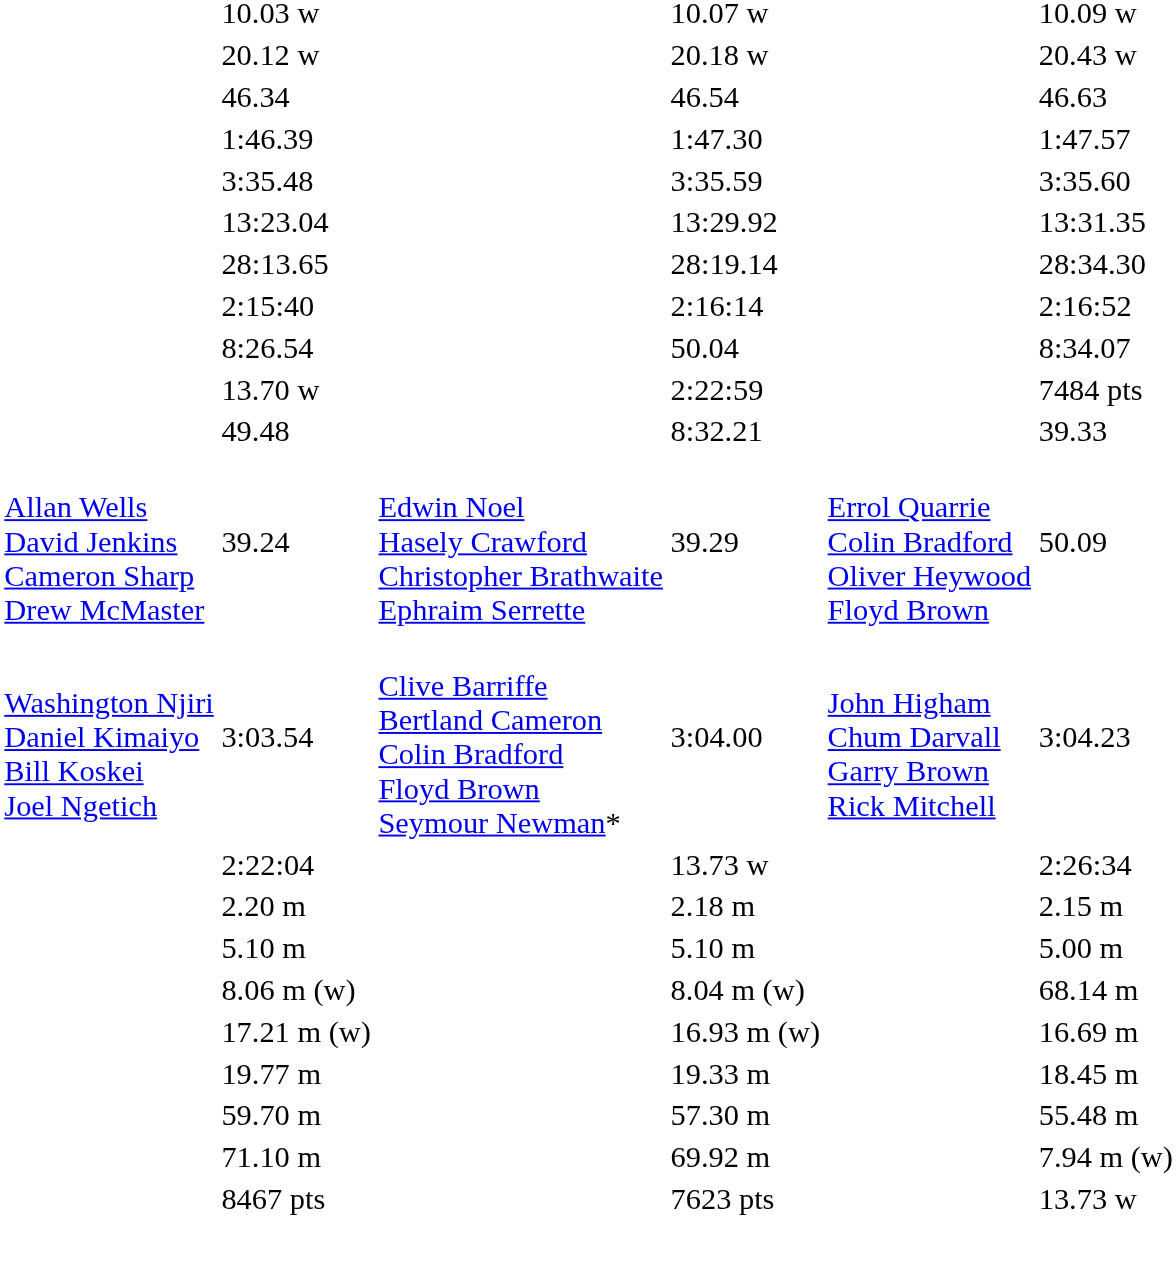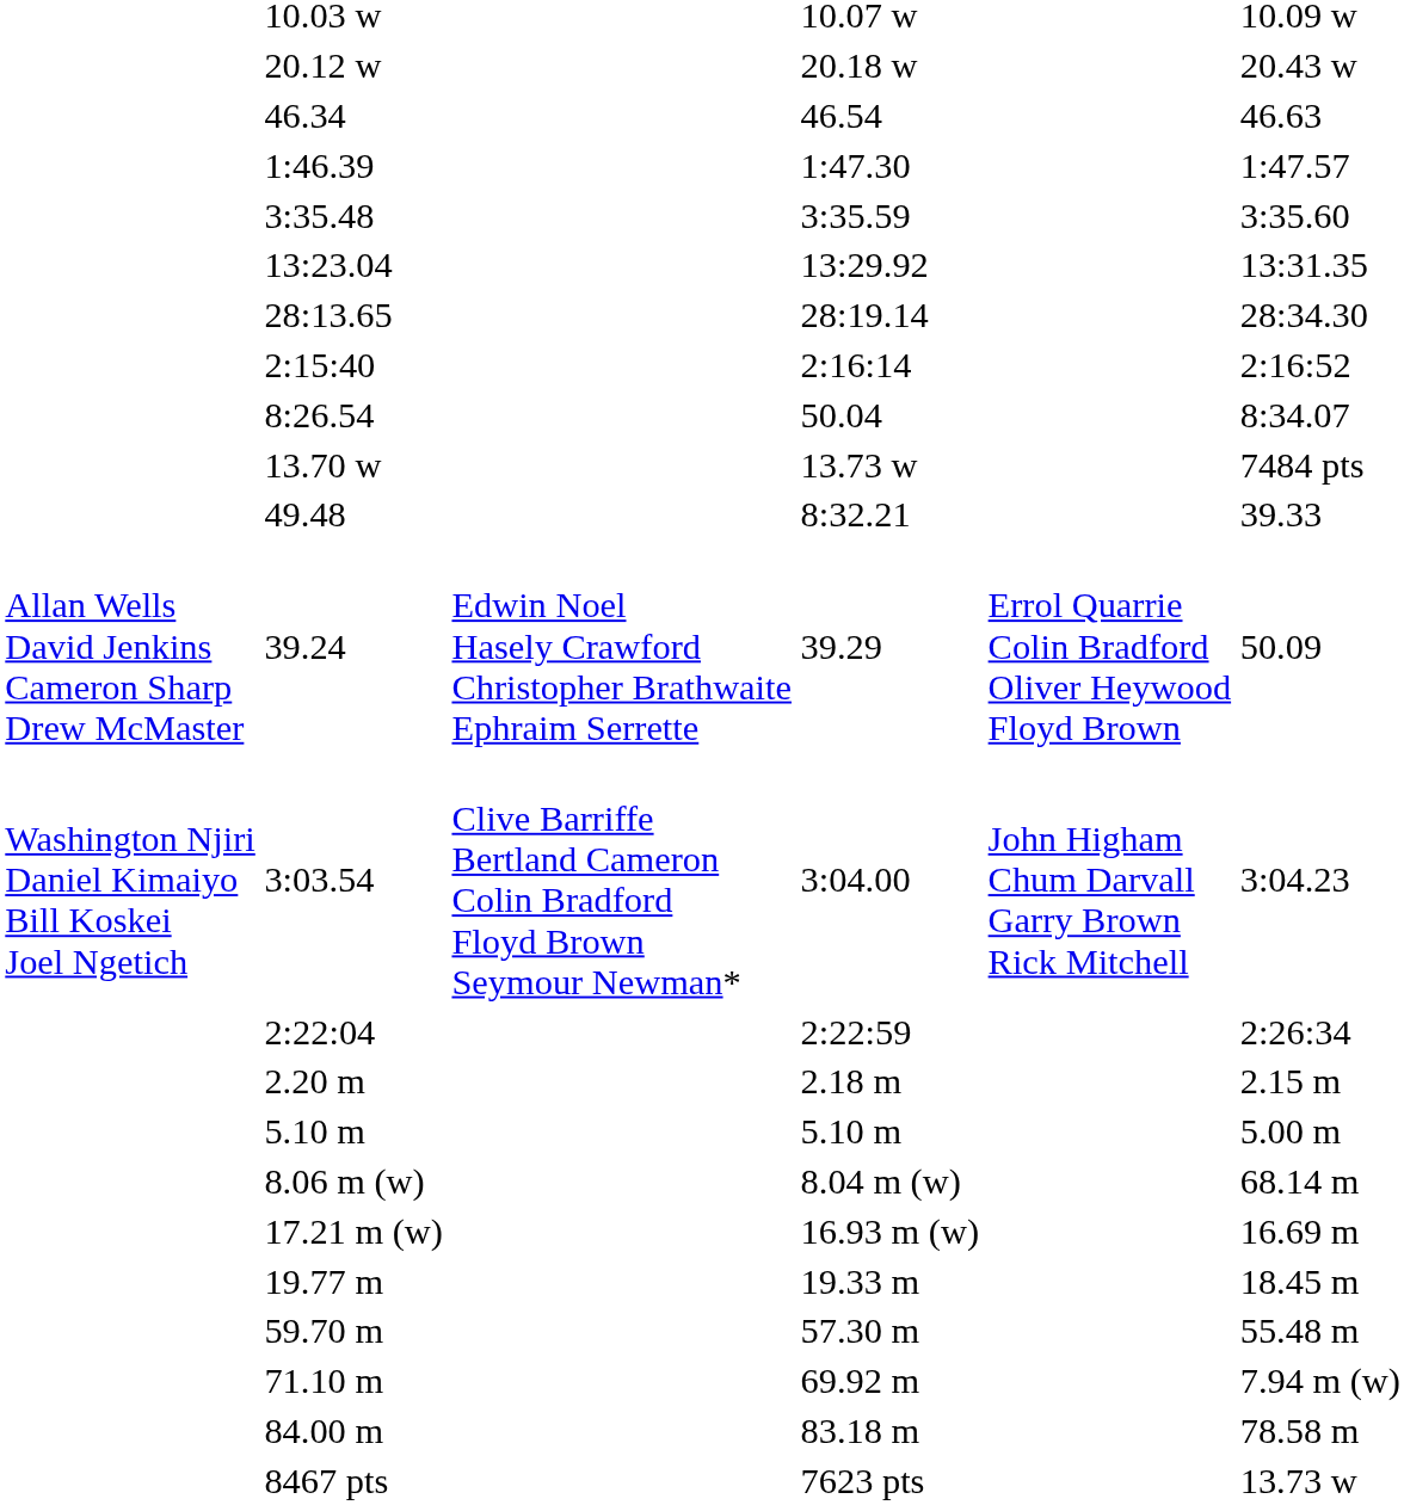13.70 w | column 5: 2:22:59 -> 13.73 w
2:22:04 | column 5: 13.73 w -> 2:22:59
+ row: 84.00 m | 83.18 m | 78.58 m
